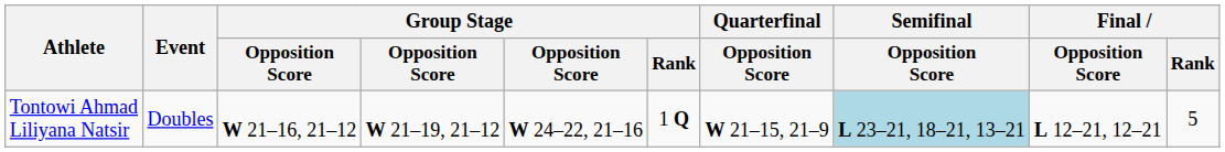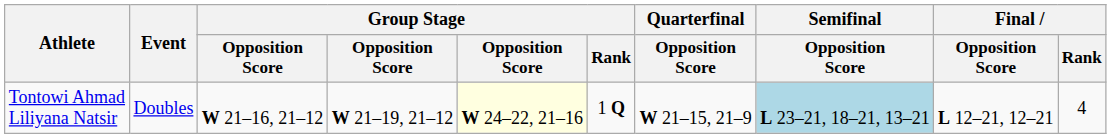Tontowi Ahmad Liliyana Natsir | column 5: no background -> lightyellow background
Tontowi Ahmad Liliyana Natsir | Final / Rank: 5 -> 4
